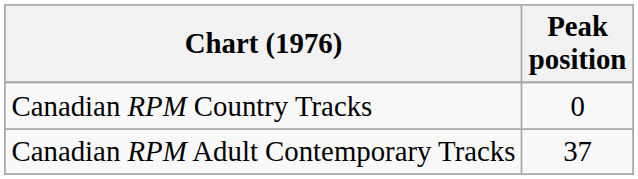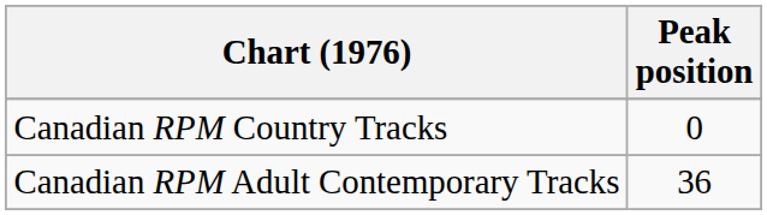Canadian RPM Adult Contemporary Tracks | Peak position: 37 -> 36
